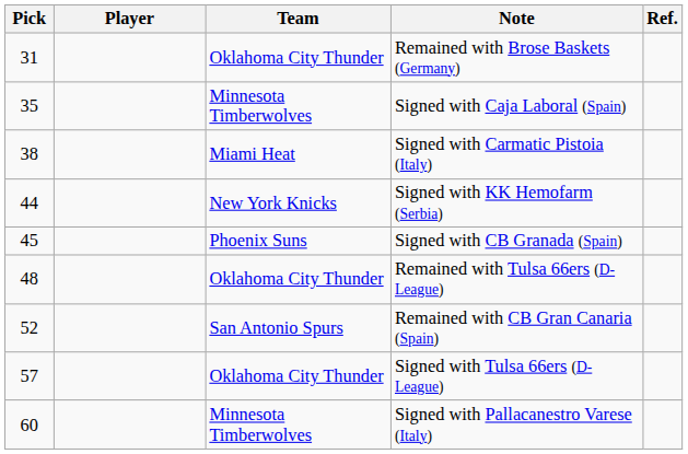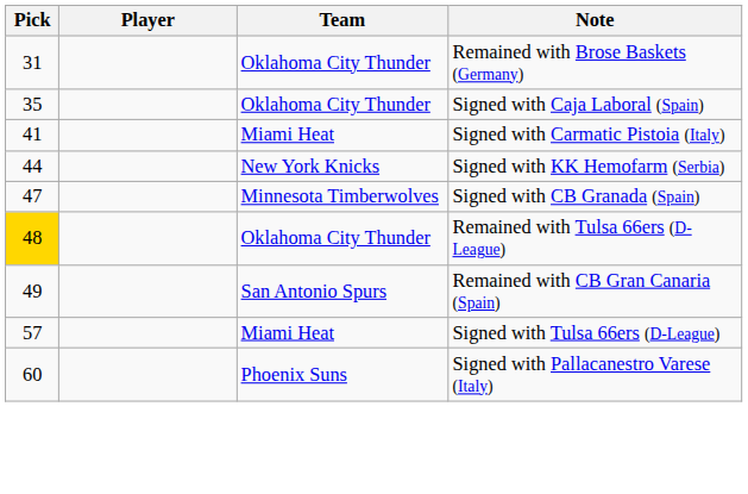- column: Ref.
Signed with Caja Laboral (Spain) | Team: Minnesota Timberwolves -> Oklahoma City Thunder
Signed with Carmatic Pistoia (Italy) | Pick: 38 -> 41
Signed with CB Granada (Spain) | Pick: 45 -> 47
Signed with CB Granada (Spain) | Team: Phoenix Suns -> Minnesota Timberwolves
Remained with Tulsa 66ers (D-League) | Pick: no background -> gold background
Remained with CB Gran Canaria (Spain) | Pick: 52 -> 49
Signed with Tulsa 66ers (D-League) | Team: Oklahoma City Thunder -> Miami Heat
Signed with Pallacanestro Varese (Italy) | Team: Minnesota Timberwolves -> Phoenix Suns
